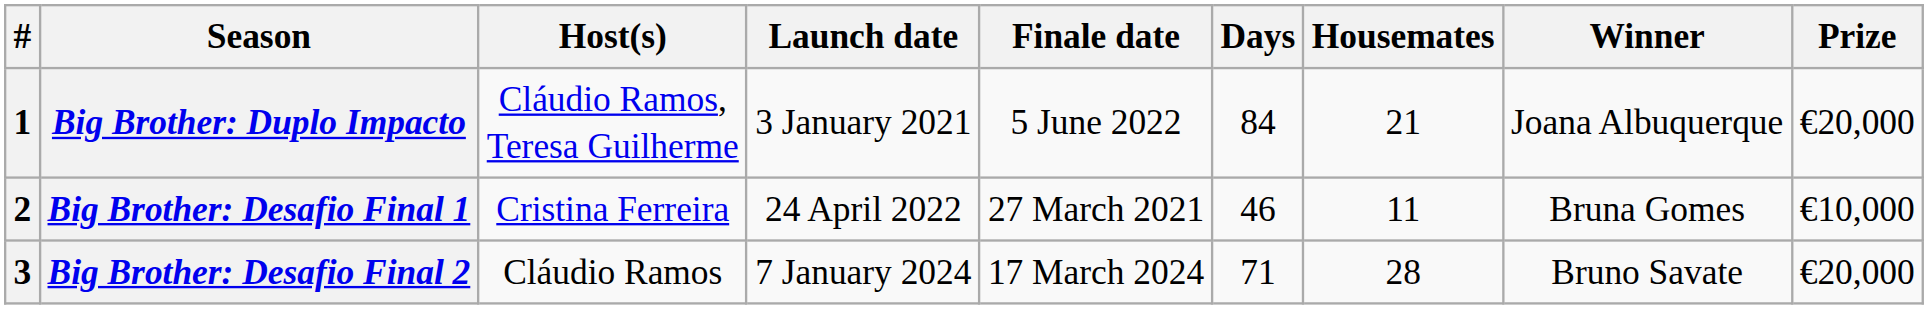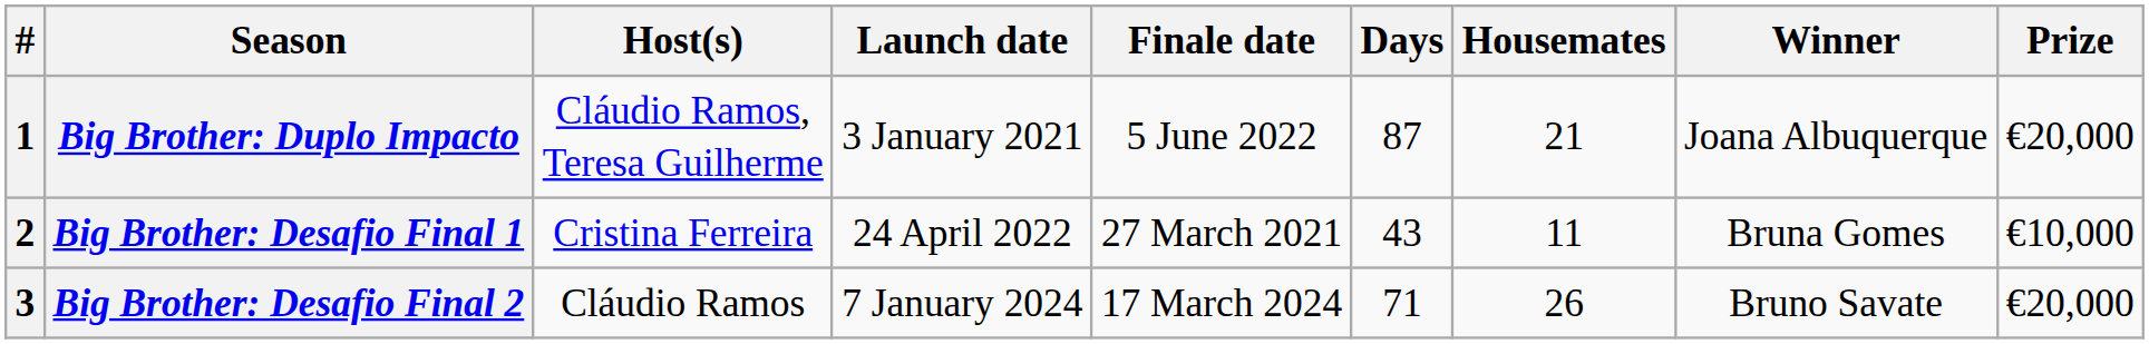Big Brother: Duplo Impacto | Days: 84 -> 87
Big Brother: Desafio Final 1 | Days: 46 -> 43
Big Brother: Desafio Final 2 | Housemates: 28 -> 26
